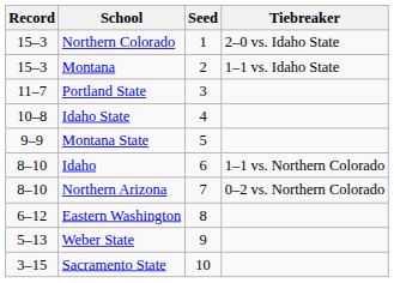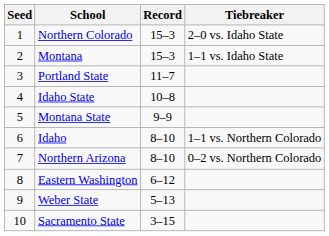columns swapped: Seed <-> Record
